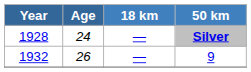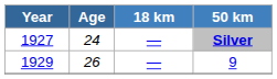Silver | Year: 1928 -> 1927
9 | Year: 1932 -> 1929
